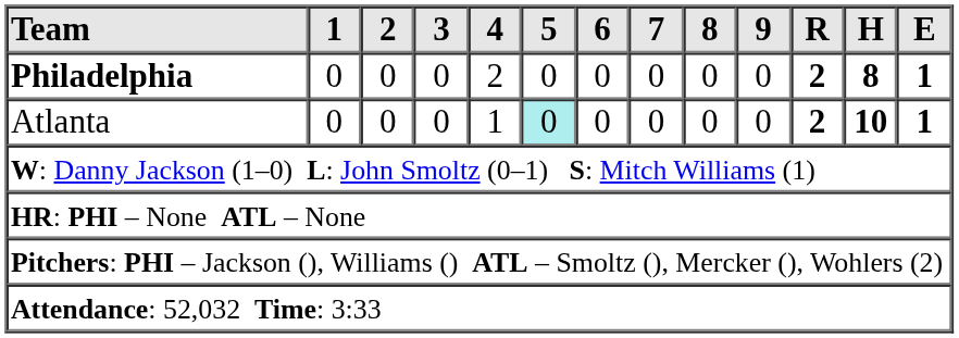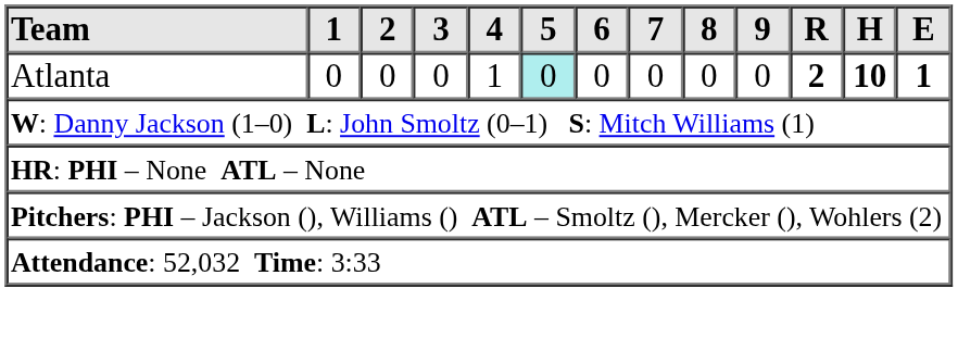- row: Philadelphia | 0 | 0 | 0 | 2 | 0 | 0 | 0 | 0 | 0 | 2 | 8 | 1
